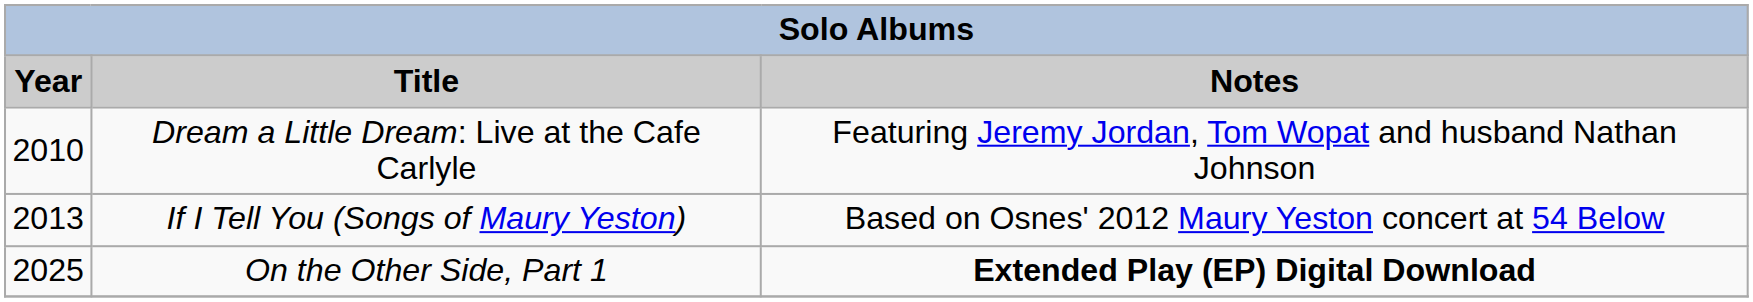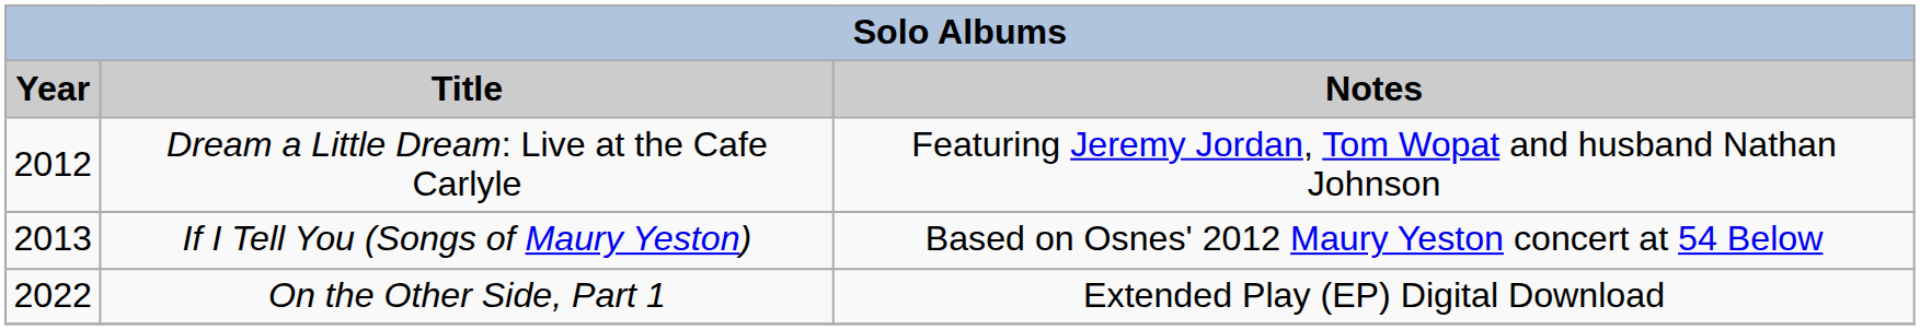Dream a Little Dream: Live at the Cafe Carlyle | Year: 2010 -> 2012
On the Other Side, Part 1 | Year: 2025 -> 2022
On the Other Side, Part 1 | Notes: bold -> normal
